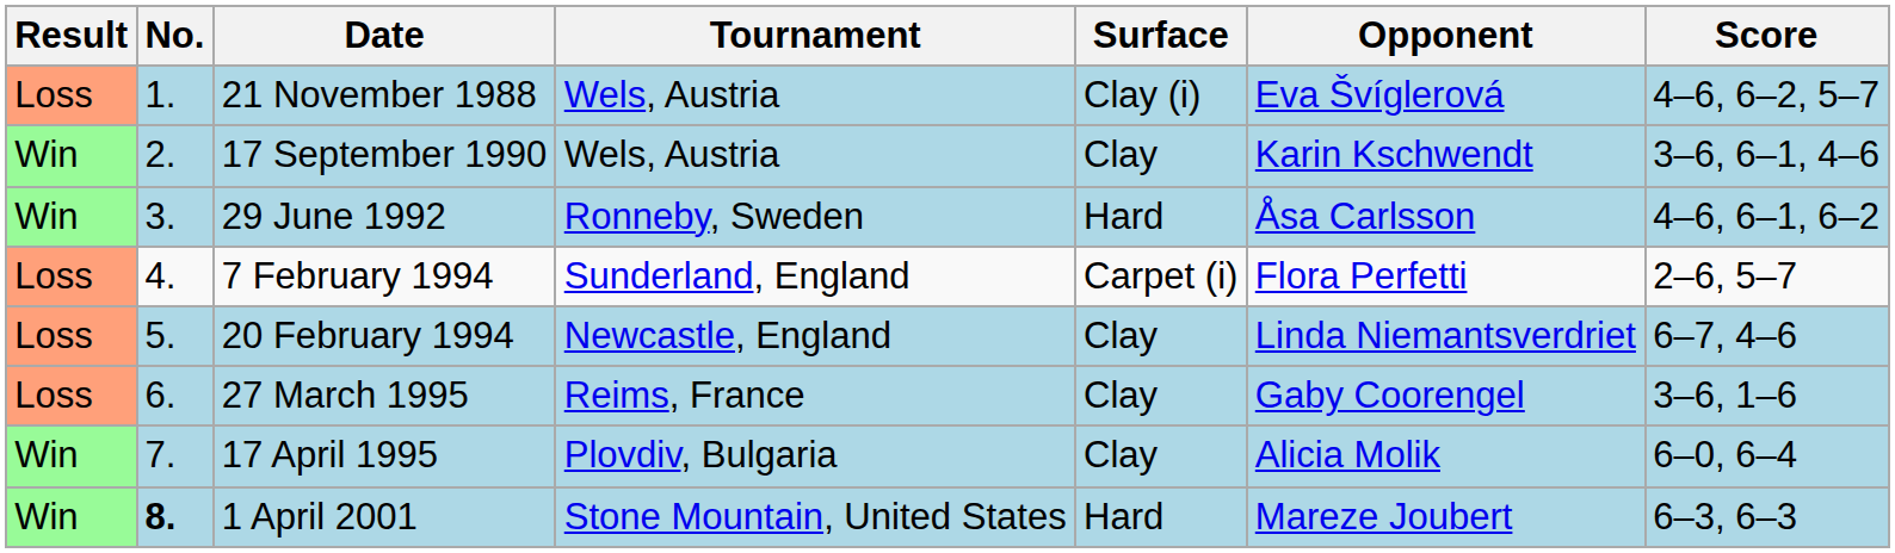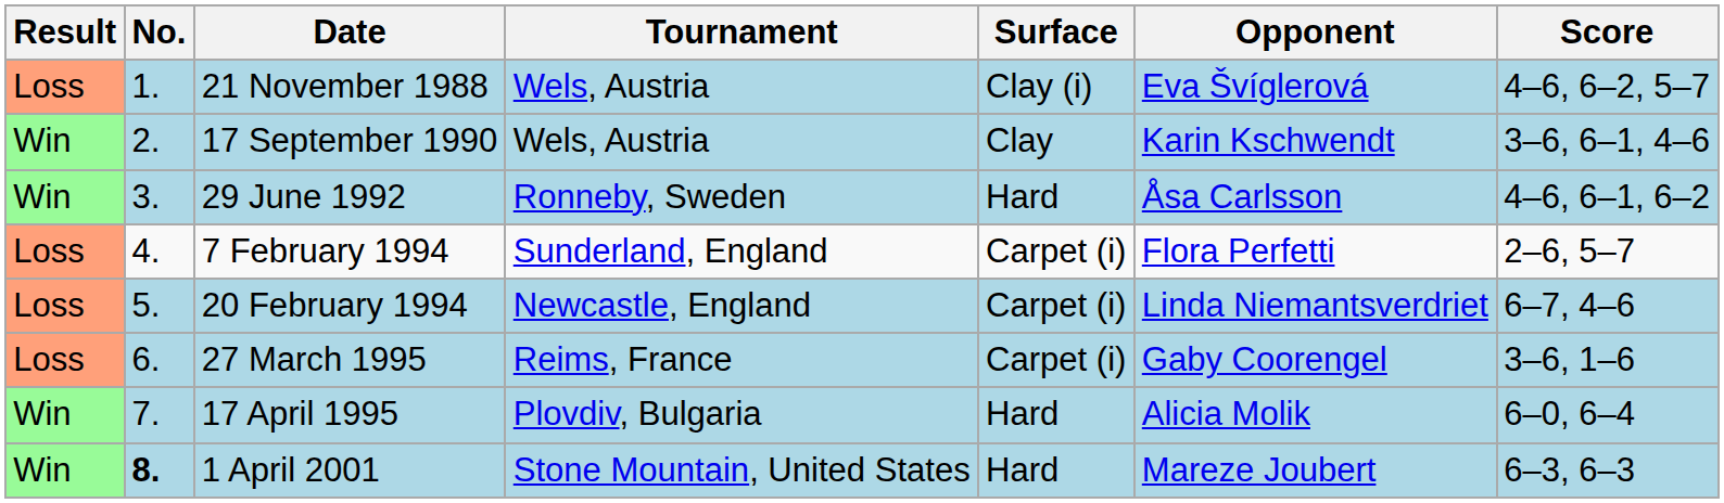20 February 1994 | Surface: Clay -> Carpet (i)
27 March 1995 | Surface: Clay -> Carpet (i)
17 April 1995 | Surface: Clay -> Hard
